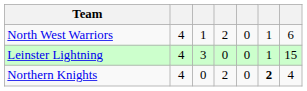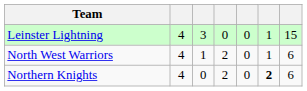rows swapped: Leinster Lightning <-> North West Warriors
Northern Knights | column 7: 4 -> 6
